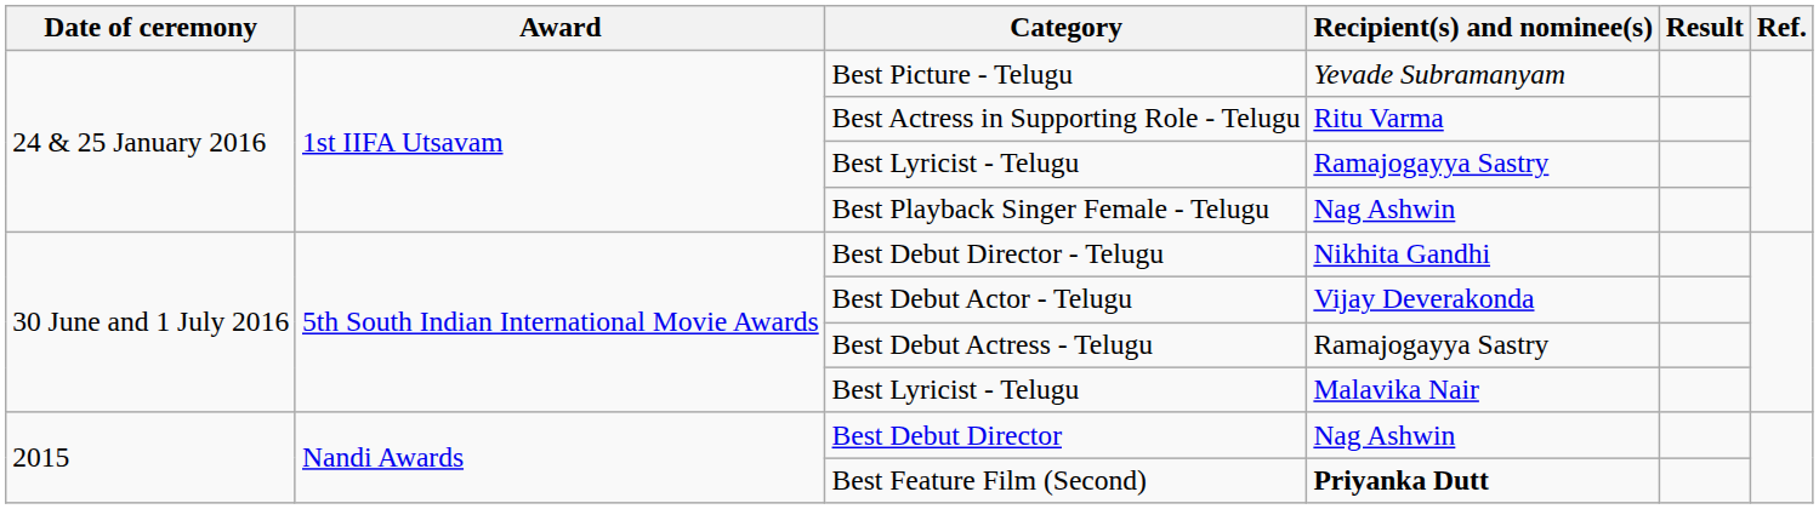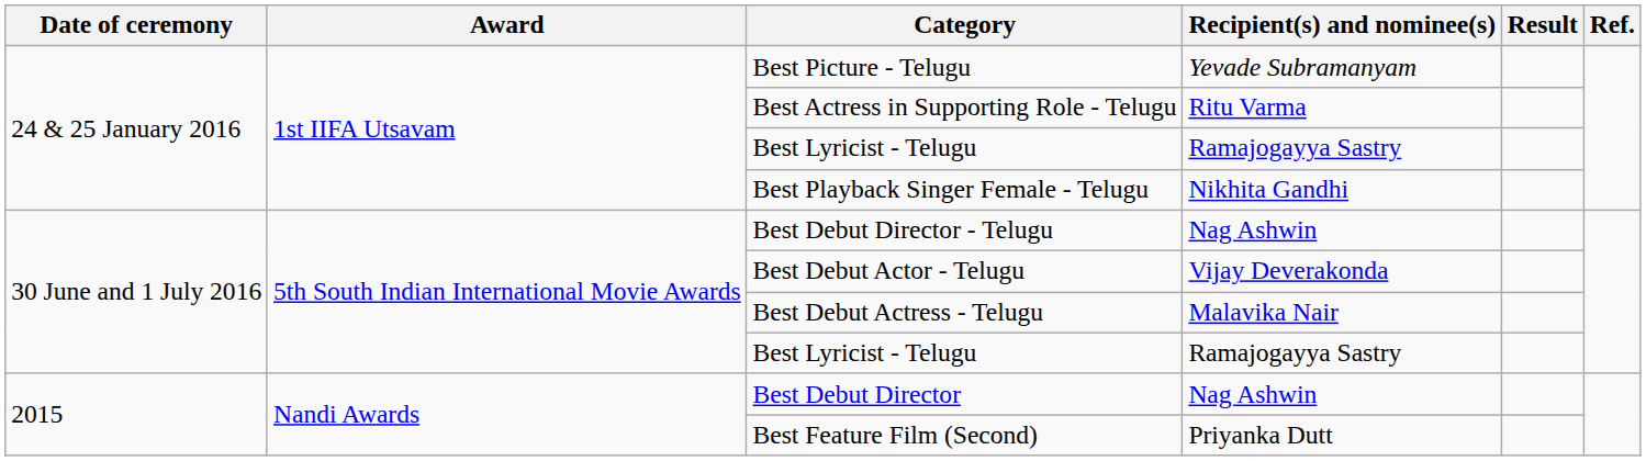Best Playback Singer Female - Telugu | Recipient(s) and nominee(s): Nag Ashwin -> Nikhita Gandhi
Best Debut Director - Telugu | Recipient(s) and nominee(s): Nikhita Gandhi -> Nag Ashwin
Best Debut Actress - Telugu | Recipient(s) and nominee(s): Ramajogayya Sastry -> Malavika Nair
30 June and 1 July 2016 / Best Lyricist - Telugu | Recipient(s) and nominee(s): Malavika Nair -> Ramajogayya Sastry
Best Feature Film (Second) | Recipient(s) and nominee(s): bold -> normal
